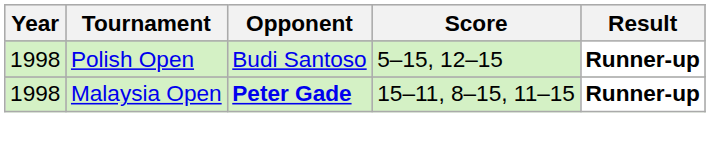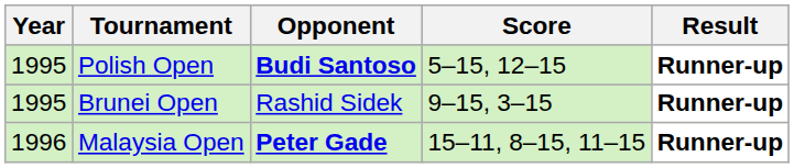Polish Open | Year: 1998 -> 1995
Polish Open | Opponent: normal -> bold
+ row: 1995 | Brunei Open | Rashid Sidek | 9–15, 3–15 | Runner-up
Malaysia Open | Year: 1998 -> 1996
